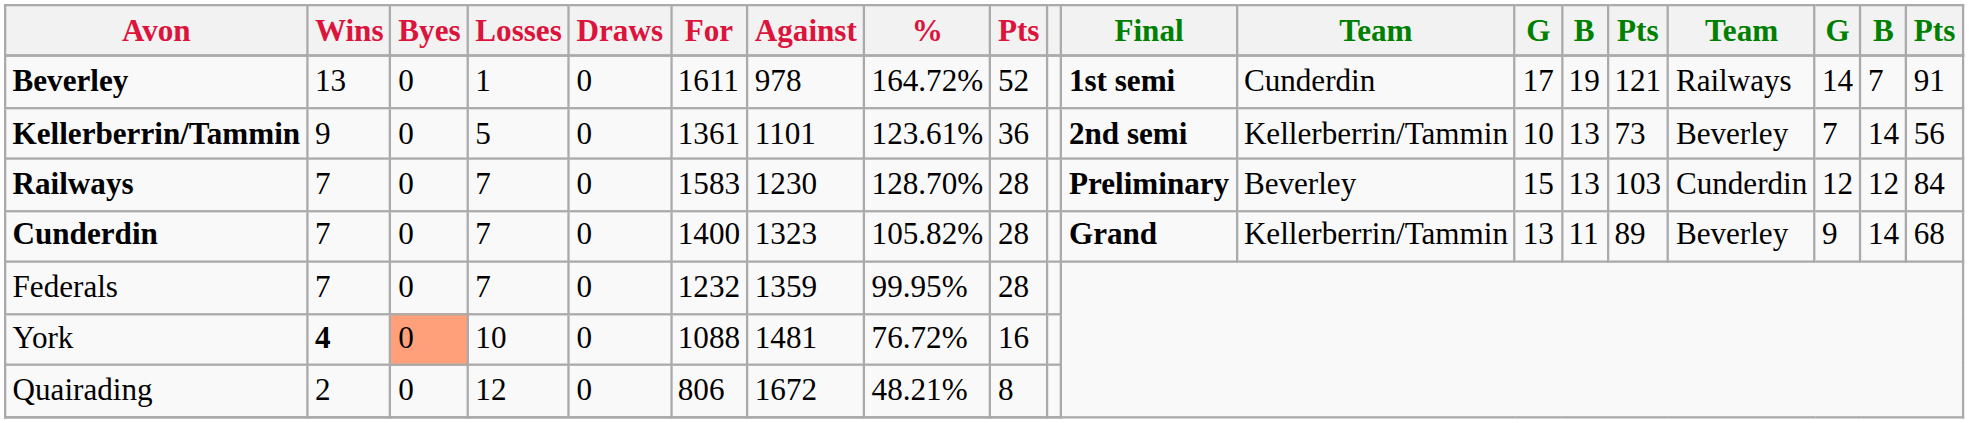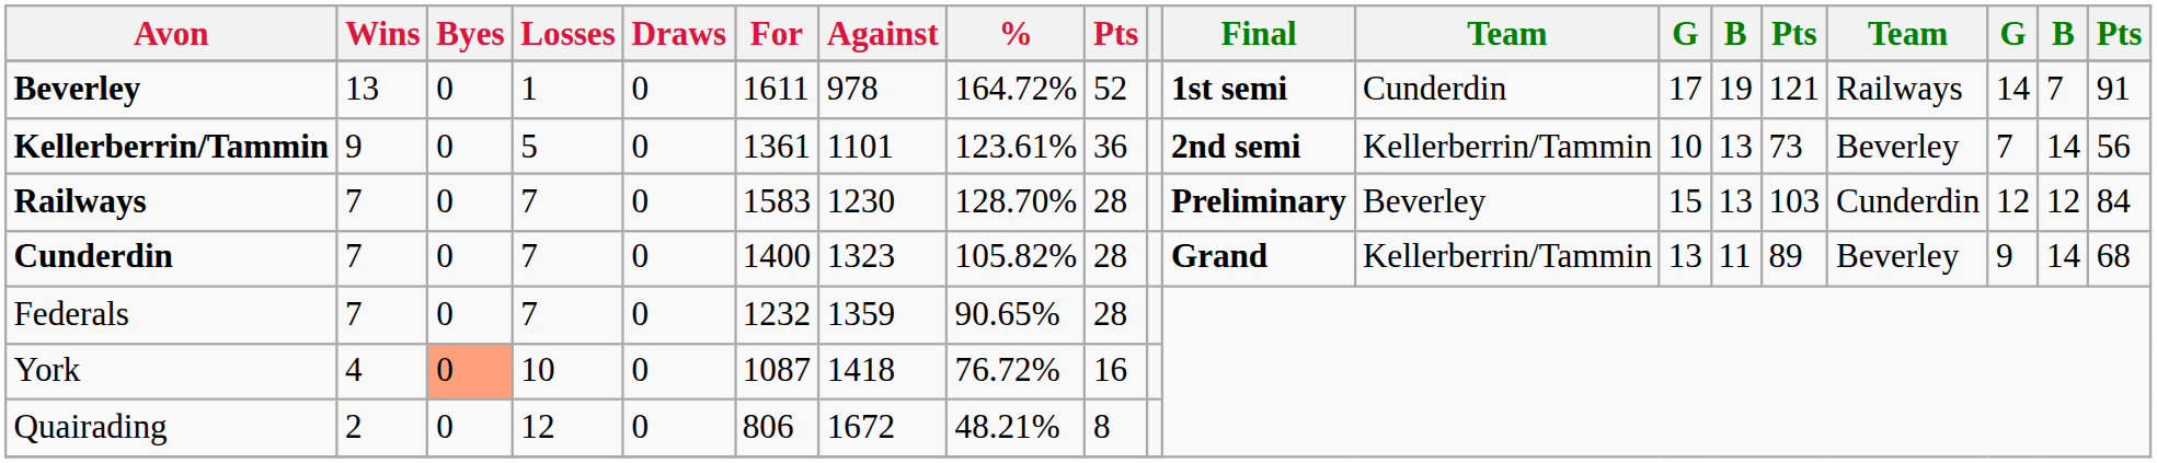Federals | %: 99.95% -> 90.65%
York | Wins: bold -> normal
York | For: 1088 -> 1087
York | Against: 1481 -> 1418
